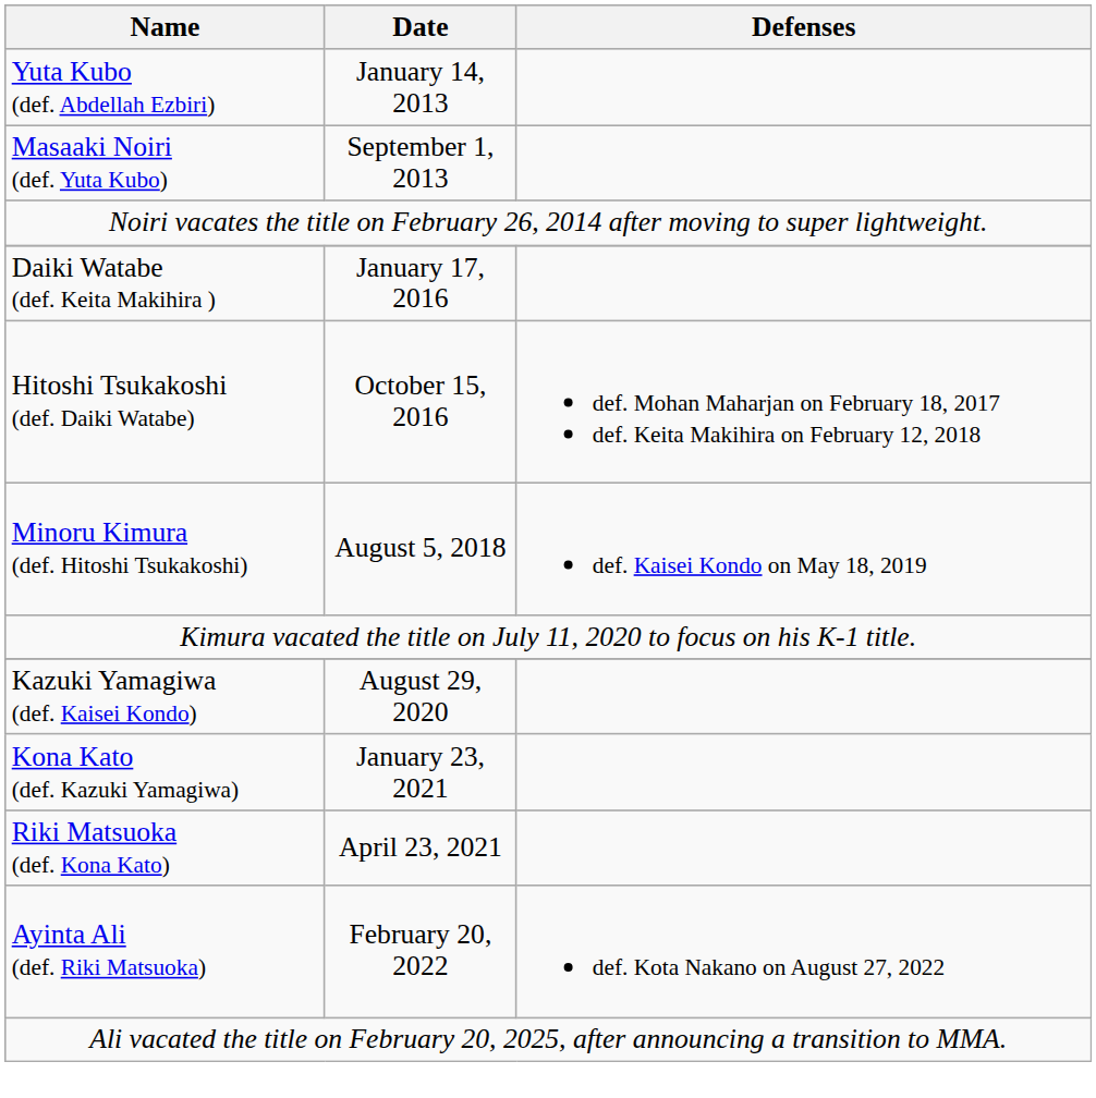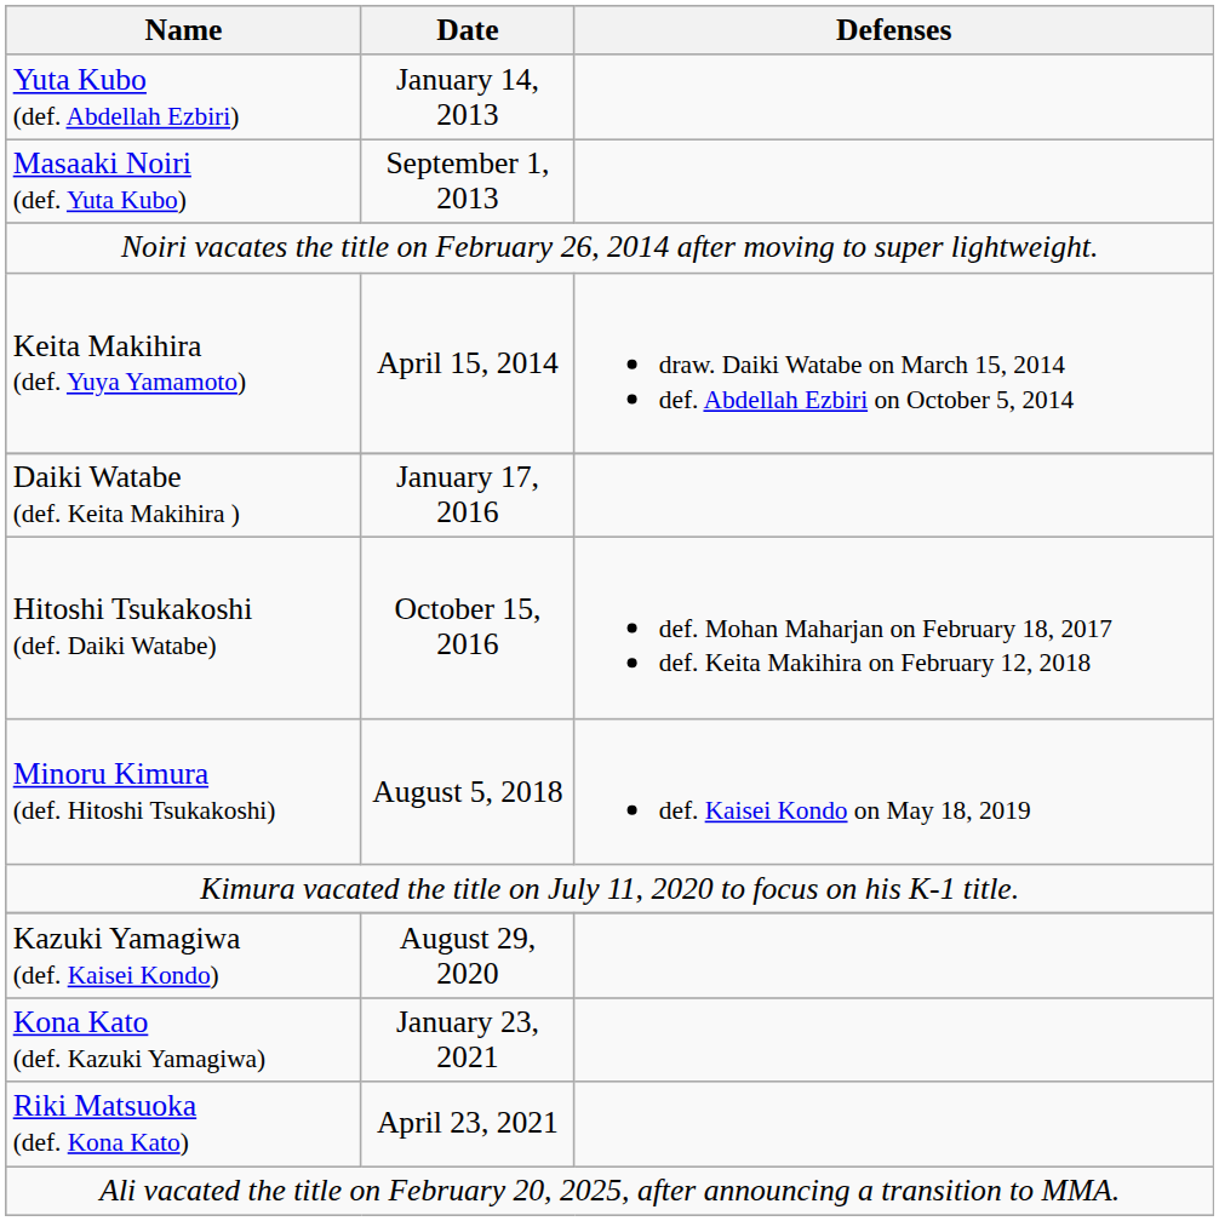+ row: Keita Makihira (def. Yuya Yamamoto) | April 15, 2014 | draw. Daiki Watabe on March 15, 2014 def. Abdellah Ezbiri on October 5, 2014
- row: Ayinta Ali (def. Riki Matsuoka) | February 20, 2022 | def. Kota Nakano on August 27, 2022
